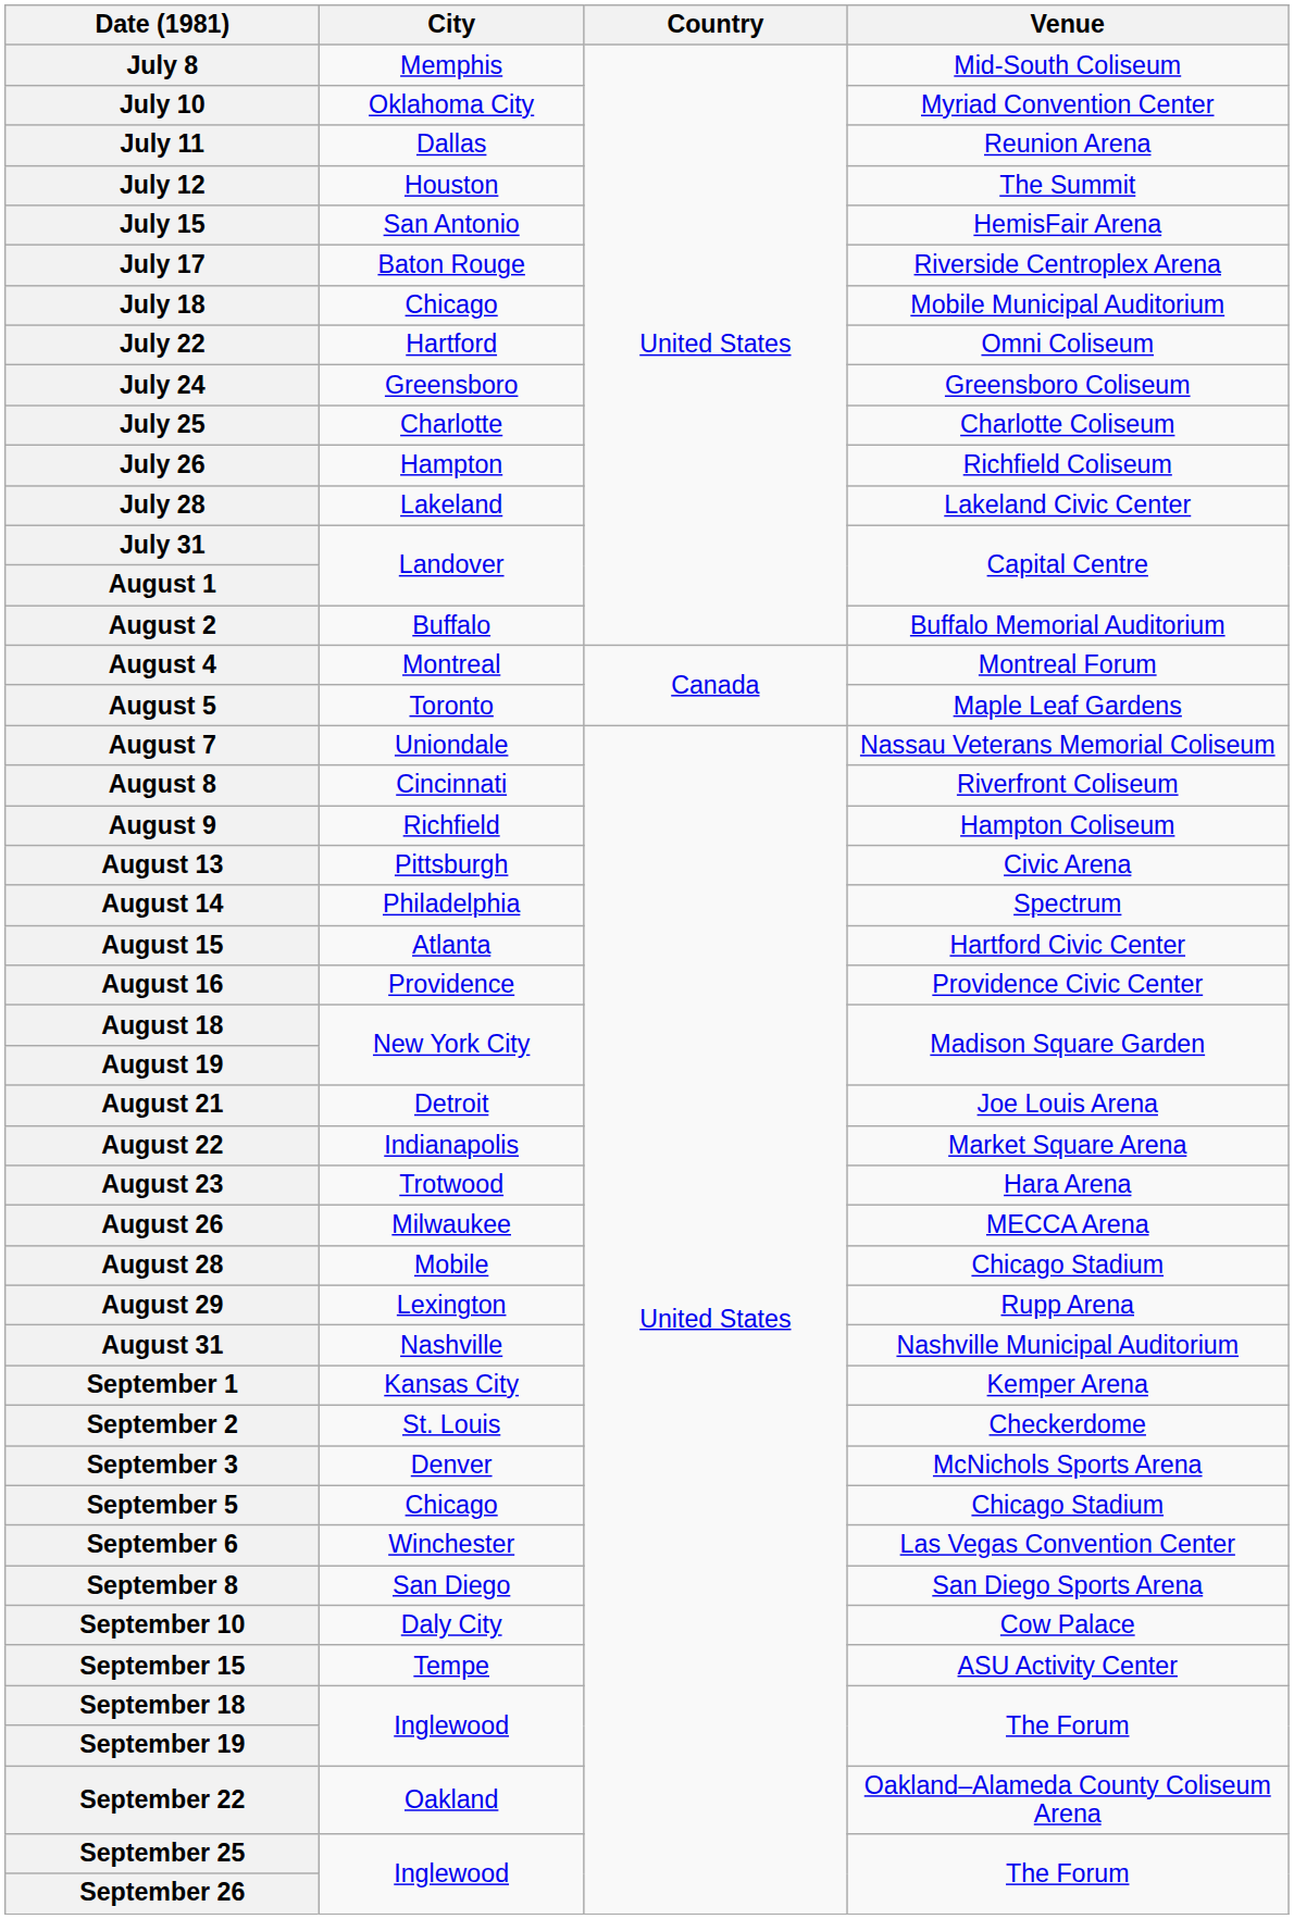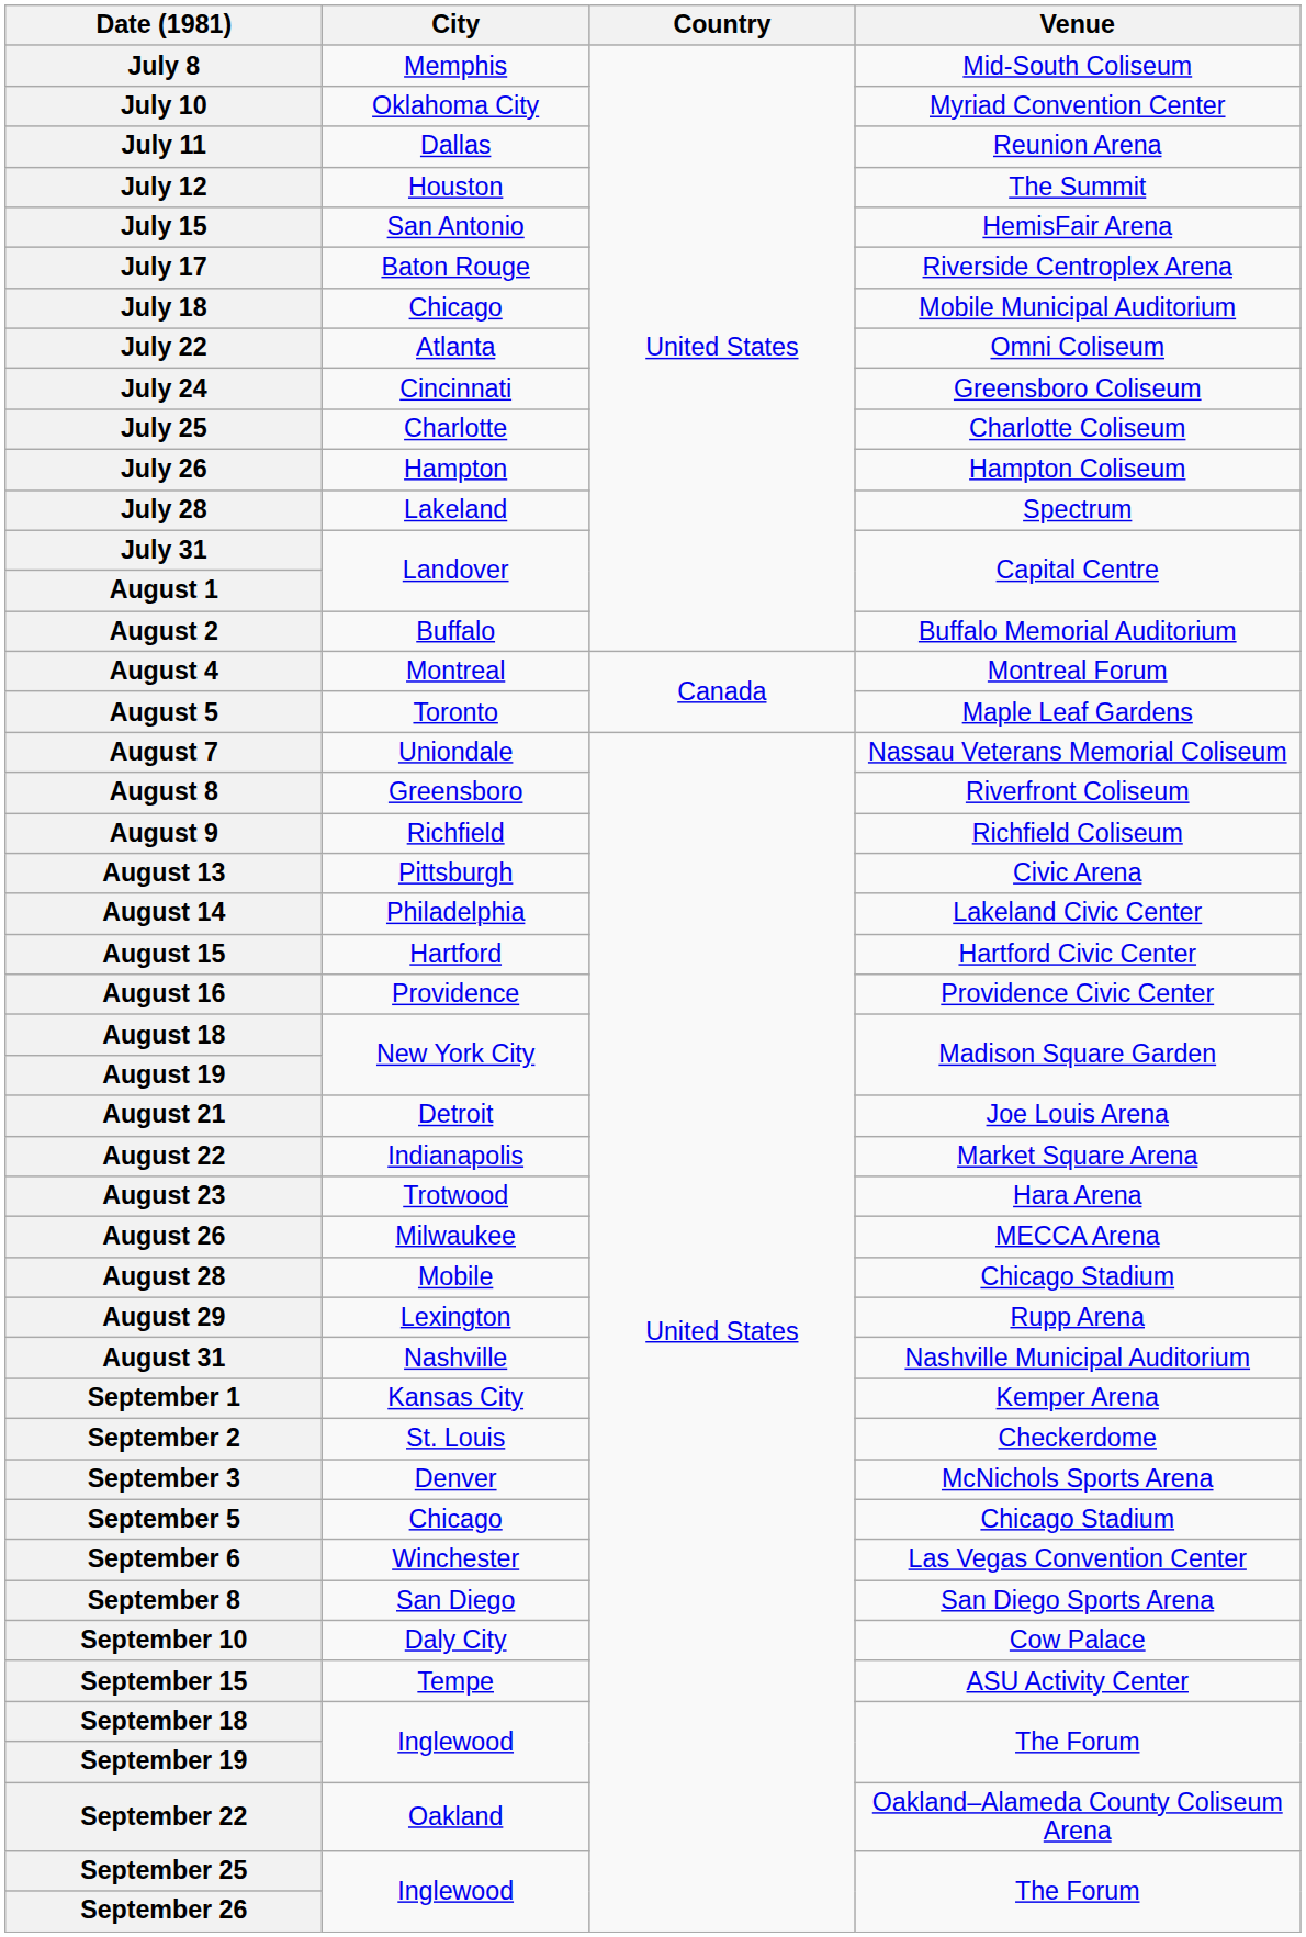July 22 | City: Hartford -> Atlanta
July 24 | City: Greensboro -> Cincinnati
July 26 | Venue: Richfield Coliseum -> Hampton Coliseum
July 28 | Venue: Lakeland Civic Center -> Spectrum
August 8 | City: Cincinnati -> Greensboro
August 9 | Venue: Hampton Coliseum -> Richfield Coliseum
August 14 | Venue: Spectrum -> Lakeland Civic Center
August 15 | City: Atlanta -> Hartford
